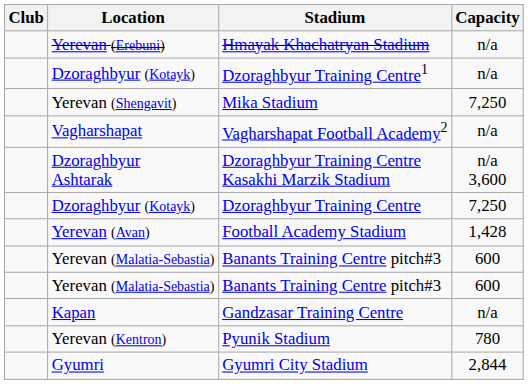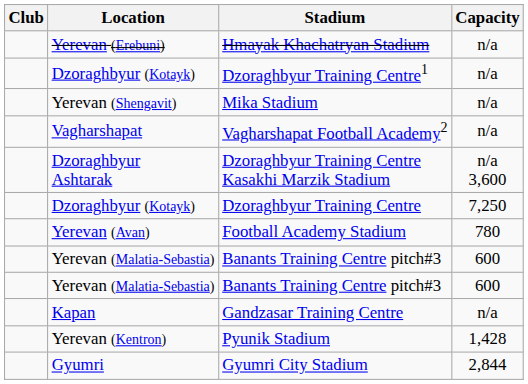Mika Stadium | Capacity: 7,250 -> n/a
Football Academy Stadium | Capacity: 1,428 -> 780
Pyunik Stadium | Capacity: 780 -> 1,428
